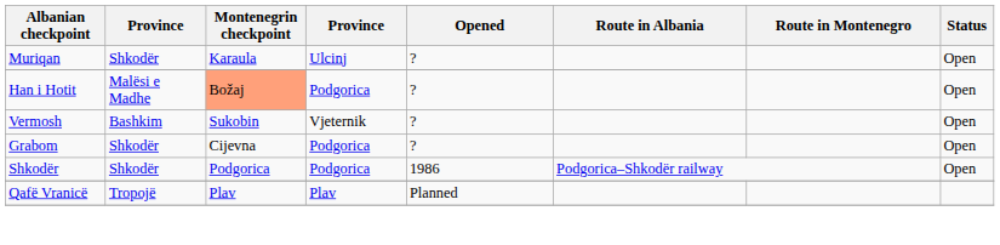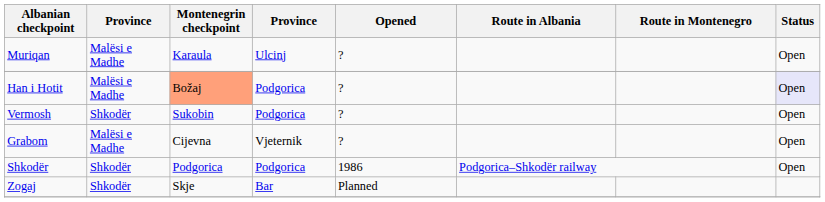Muriqan | column 2: Shkodër -> Malësi e Madhe
Han i Hotit | Status: no background -> lavender background
Vermosh | column 2: Bashkim -> Shkodër
Vermosh | column 4: Vjeternik -> Podgorica
Grabom | column 2: Shkodër -> Malësi e Madhe
Grabom | column 4: Podgorica -> Vjeternik
+ row: Zogaj | Shkodër | Skje | Bar | Planned
- row: Qafë Vranicë | Tropojë | Plav | Plav | Planned
